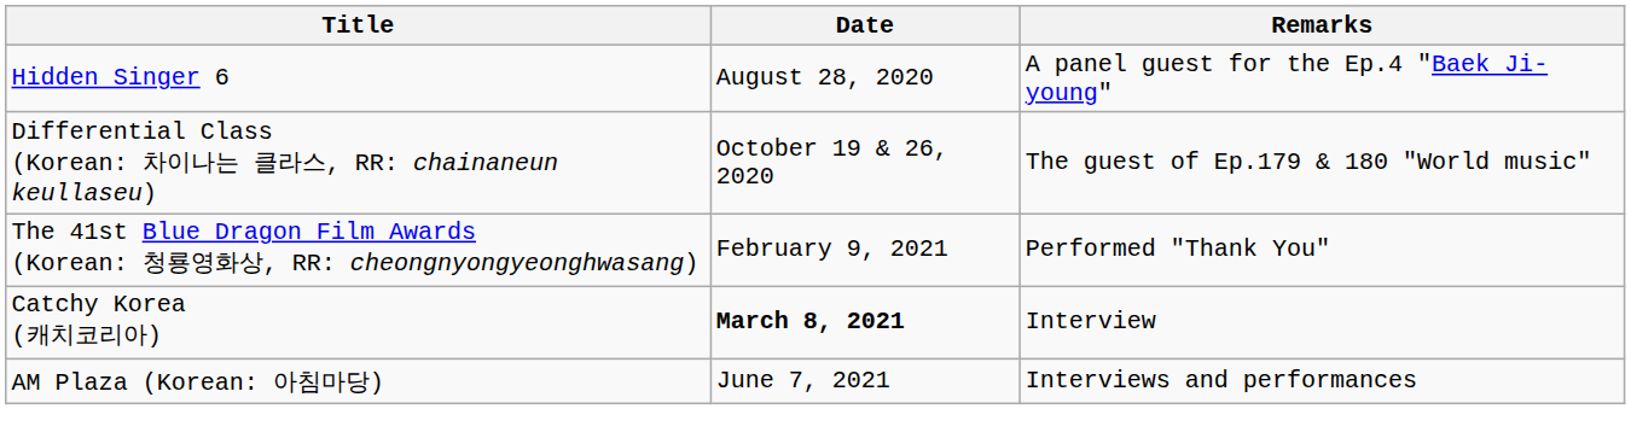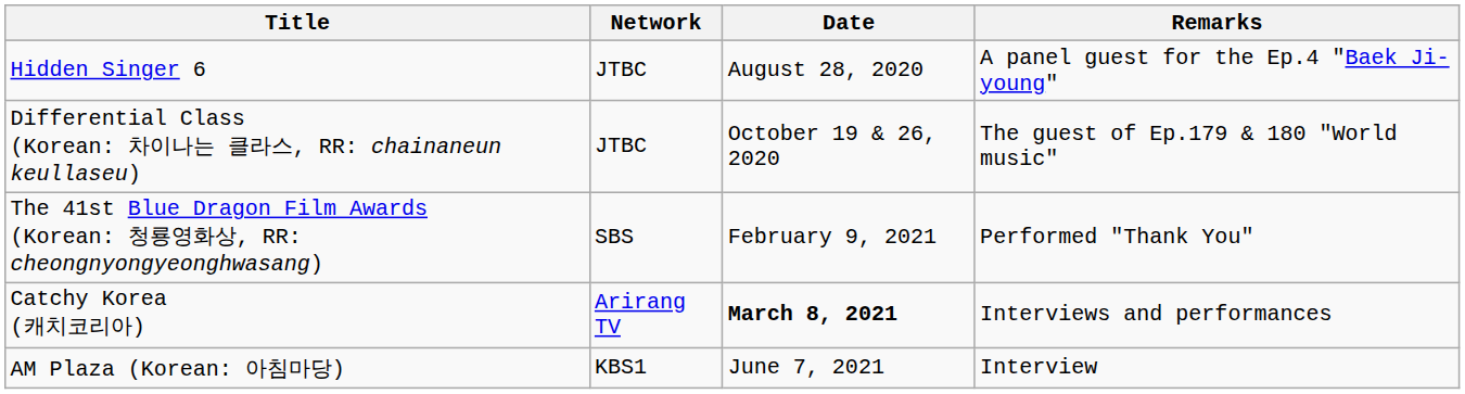+ column: Network | JTBC | JTBC | SBS | Arirang TV | KBS1
Catchy Korea (캐치코리아) | Remarks: Interview -> Interviews and performances
AM Plaza (Korean: 아침마당) | Remarks: Interviews and performances -> Interview
